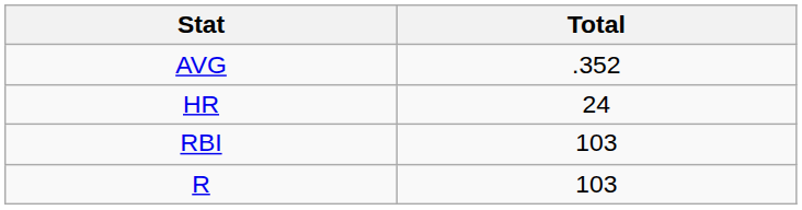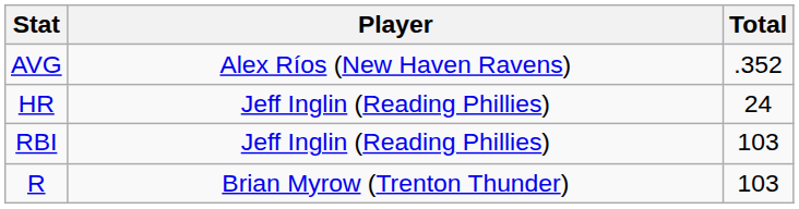+ column: Player | Alex Ríos (New Haven Ravens) | Jeff Inglin (Reading Phillies) | Jeff Inglin (Reading Phillies) | Brian Myrow (Trenton Thunder)
